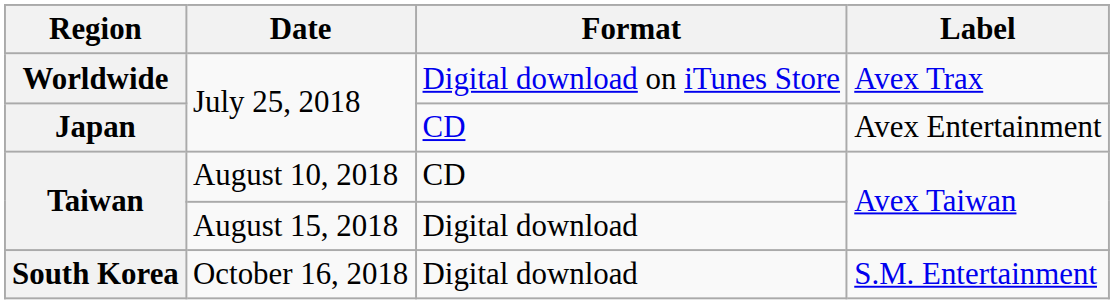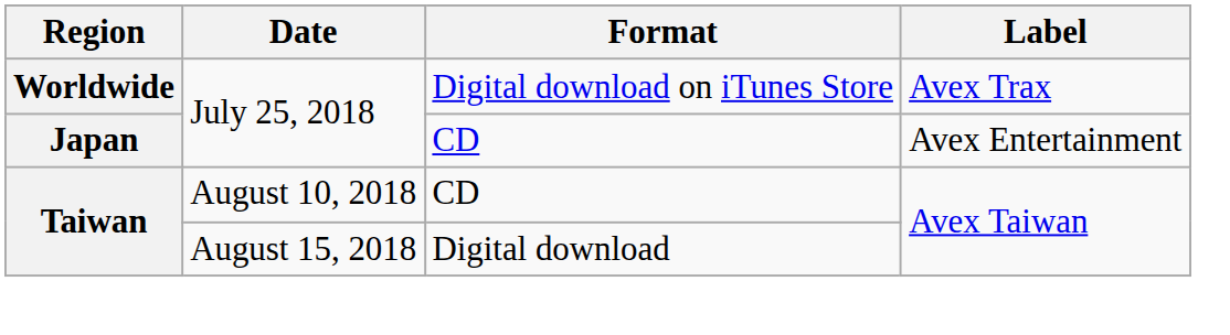- row: South Korea | October 16, 2018 | Digital download | S.M. Entertainment
